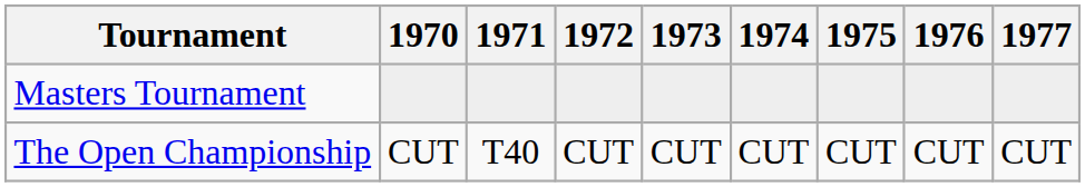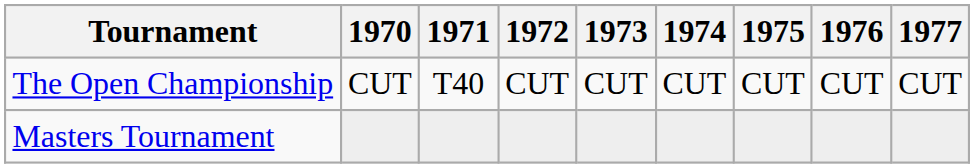rows swapped: Masters Tournament <-> The Open Championship
